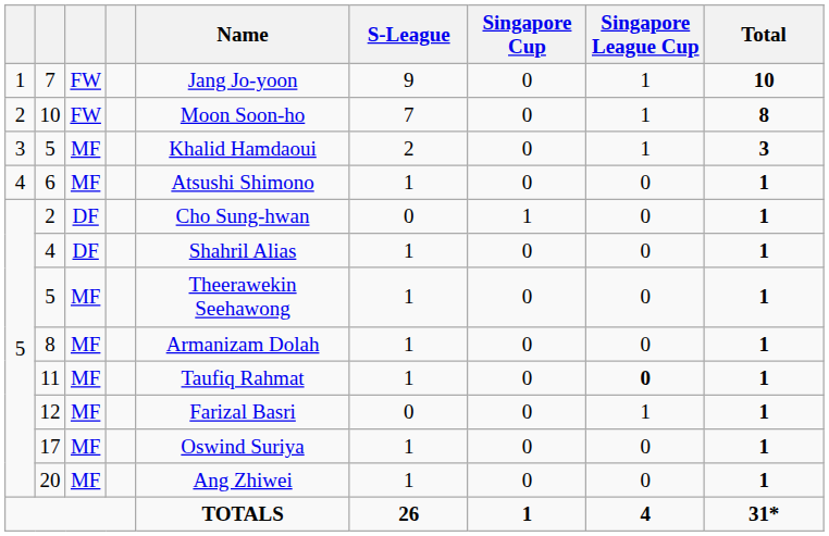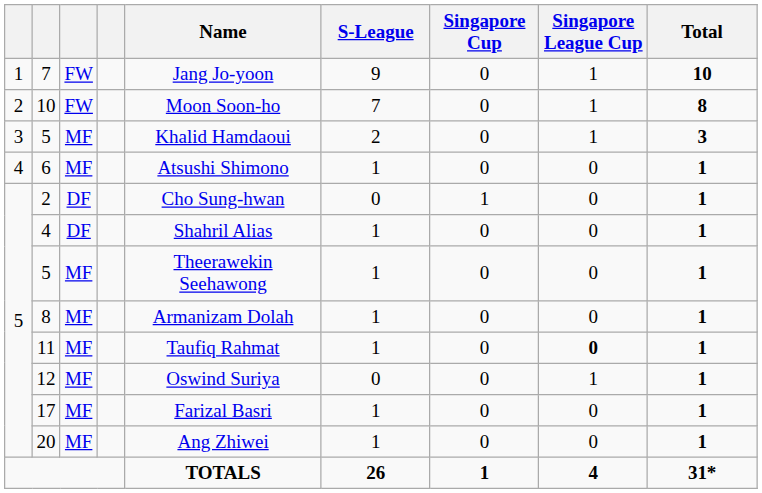12 | Name: Farizal Basri -> Oswind Suriya
17 | Name: Oswind Suriya -> Farizal Basri
